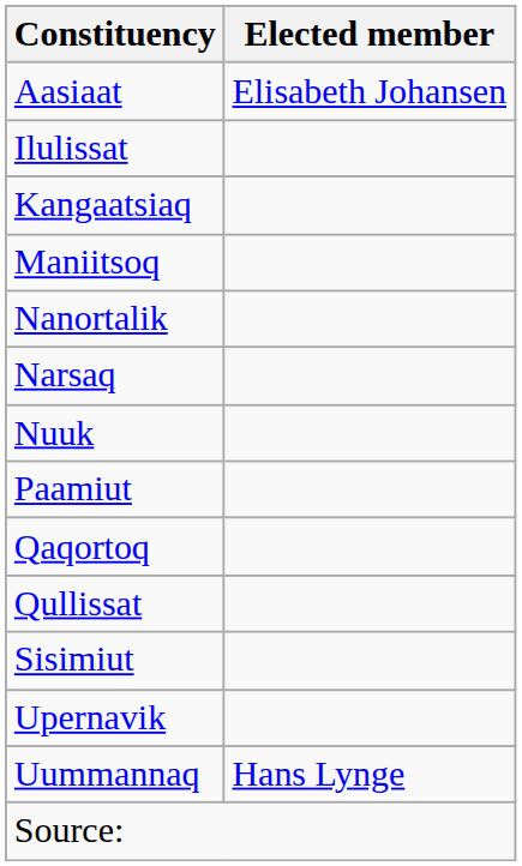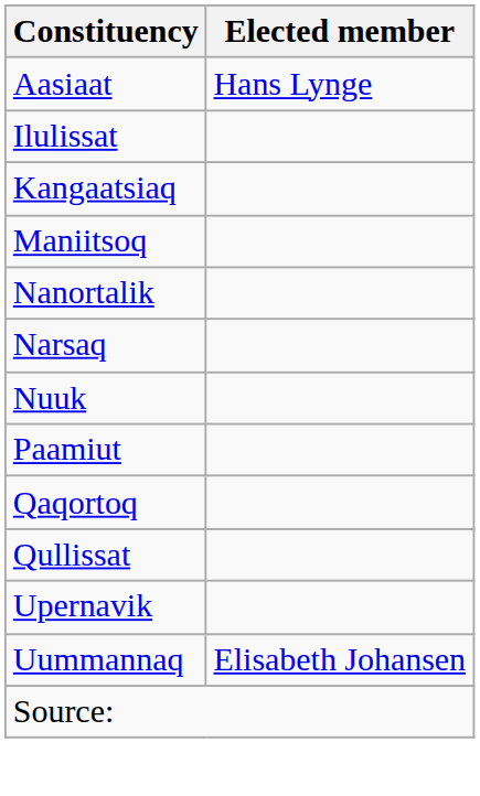Aasiaat | Elected member: Elisabeth Johansen -> Hans Lynge
- row: Sisimiut
Uummannaq | Elected member: Hans Lynge -> Elisabeth Johansen
